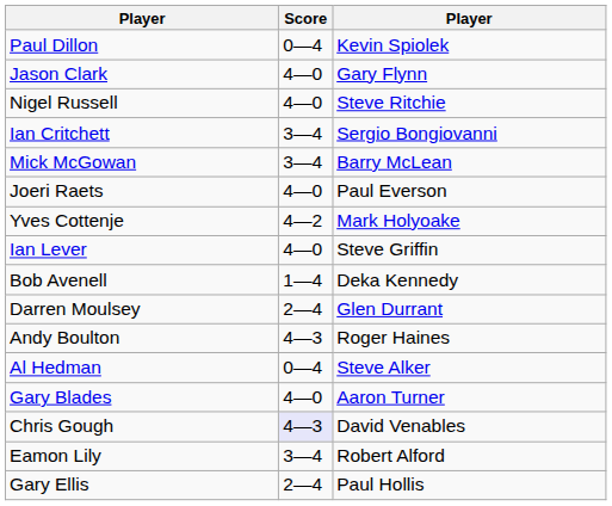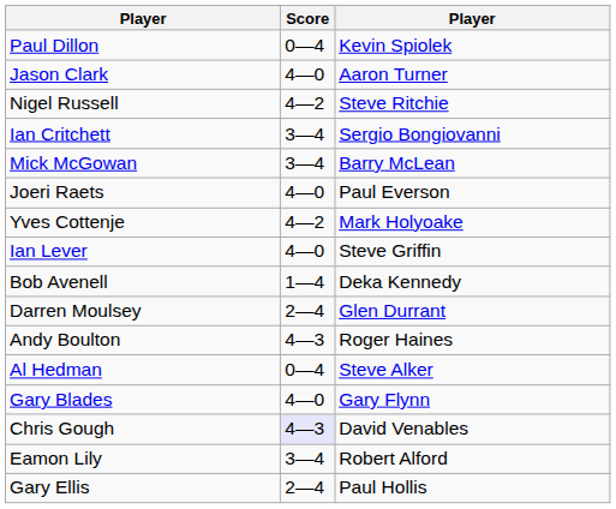Jason Clark | column 3: Gary Flynn -> Aaron Turner
Nigel Russell | Score: 4—0 -> 4—2
Gary Blades | column 3: Aaron Turner -> Gary Flynn
